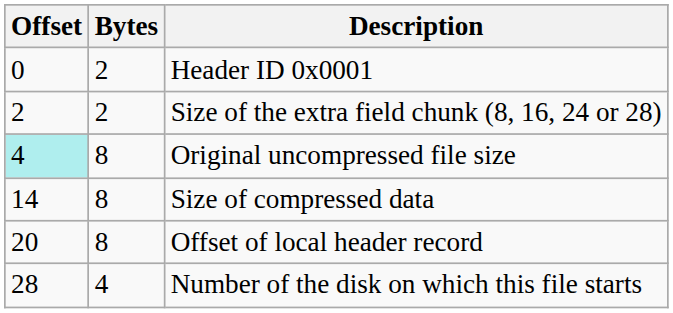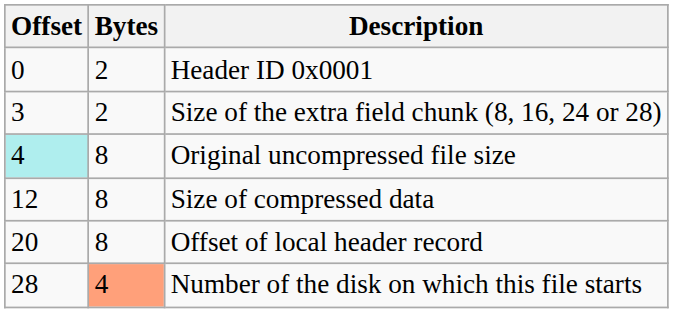Size of the extra field chunk (8, 16, 24 or 28) | Offset: 2 -> 3
Size of compressed data | Offset: 14 -> 12
Number of the disk on which this file starts | Bytes: no background -> lightsalmon background
